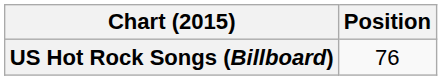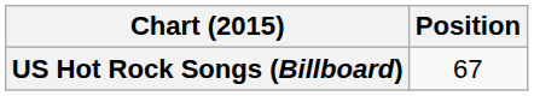US Hot Rock Songs (Billboard) | Position: 76 -> 67
